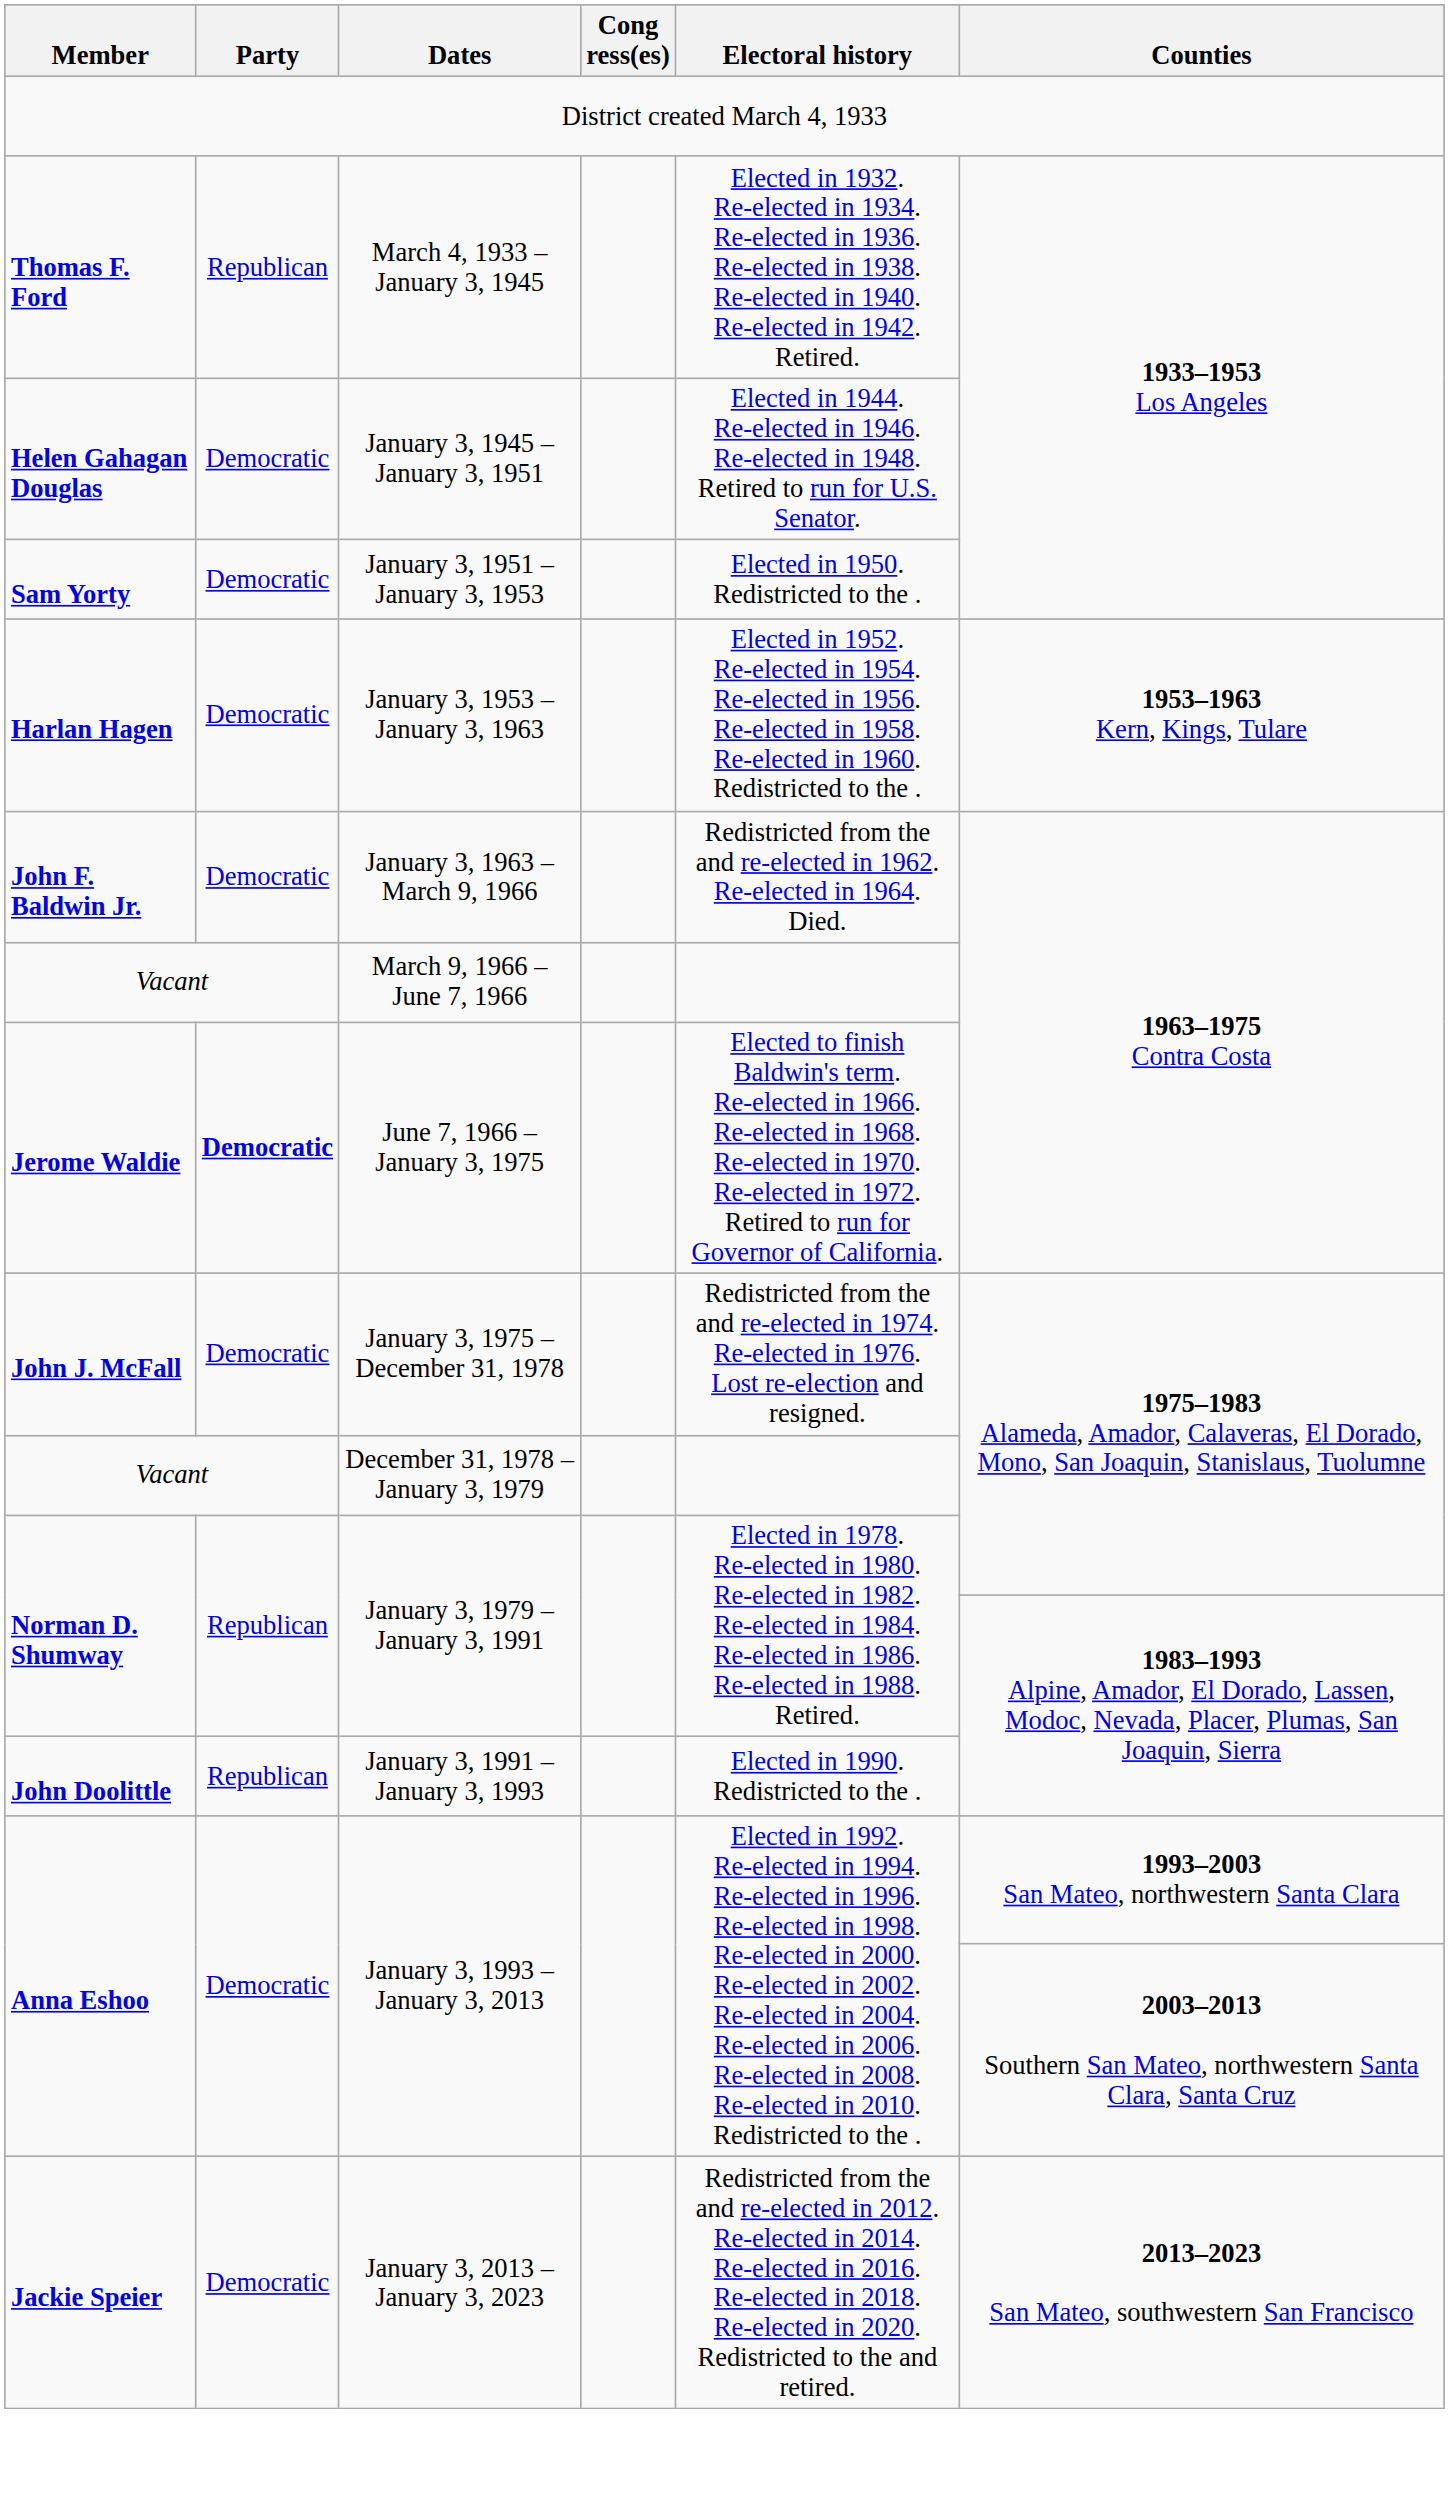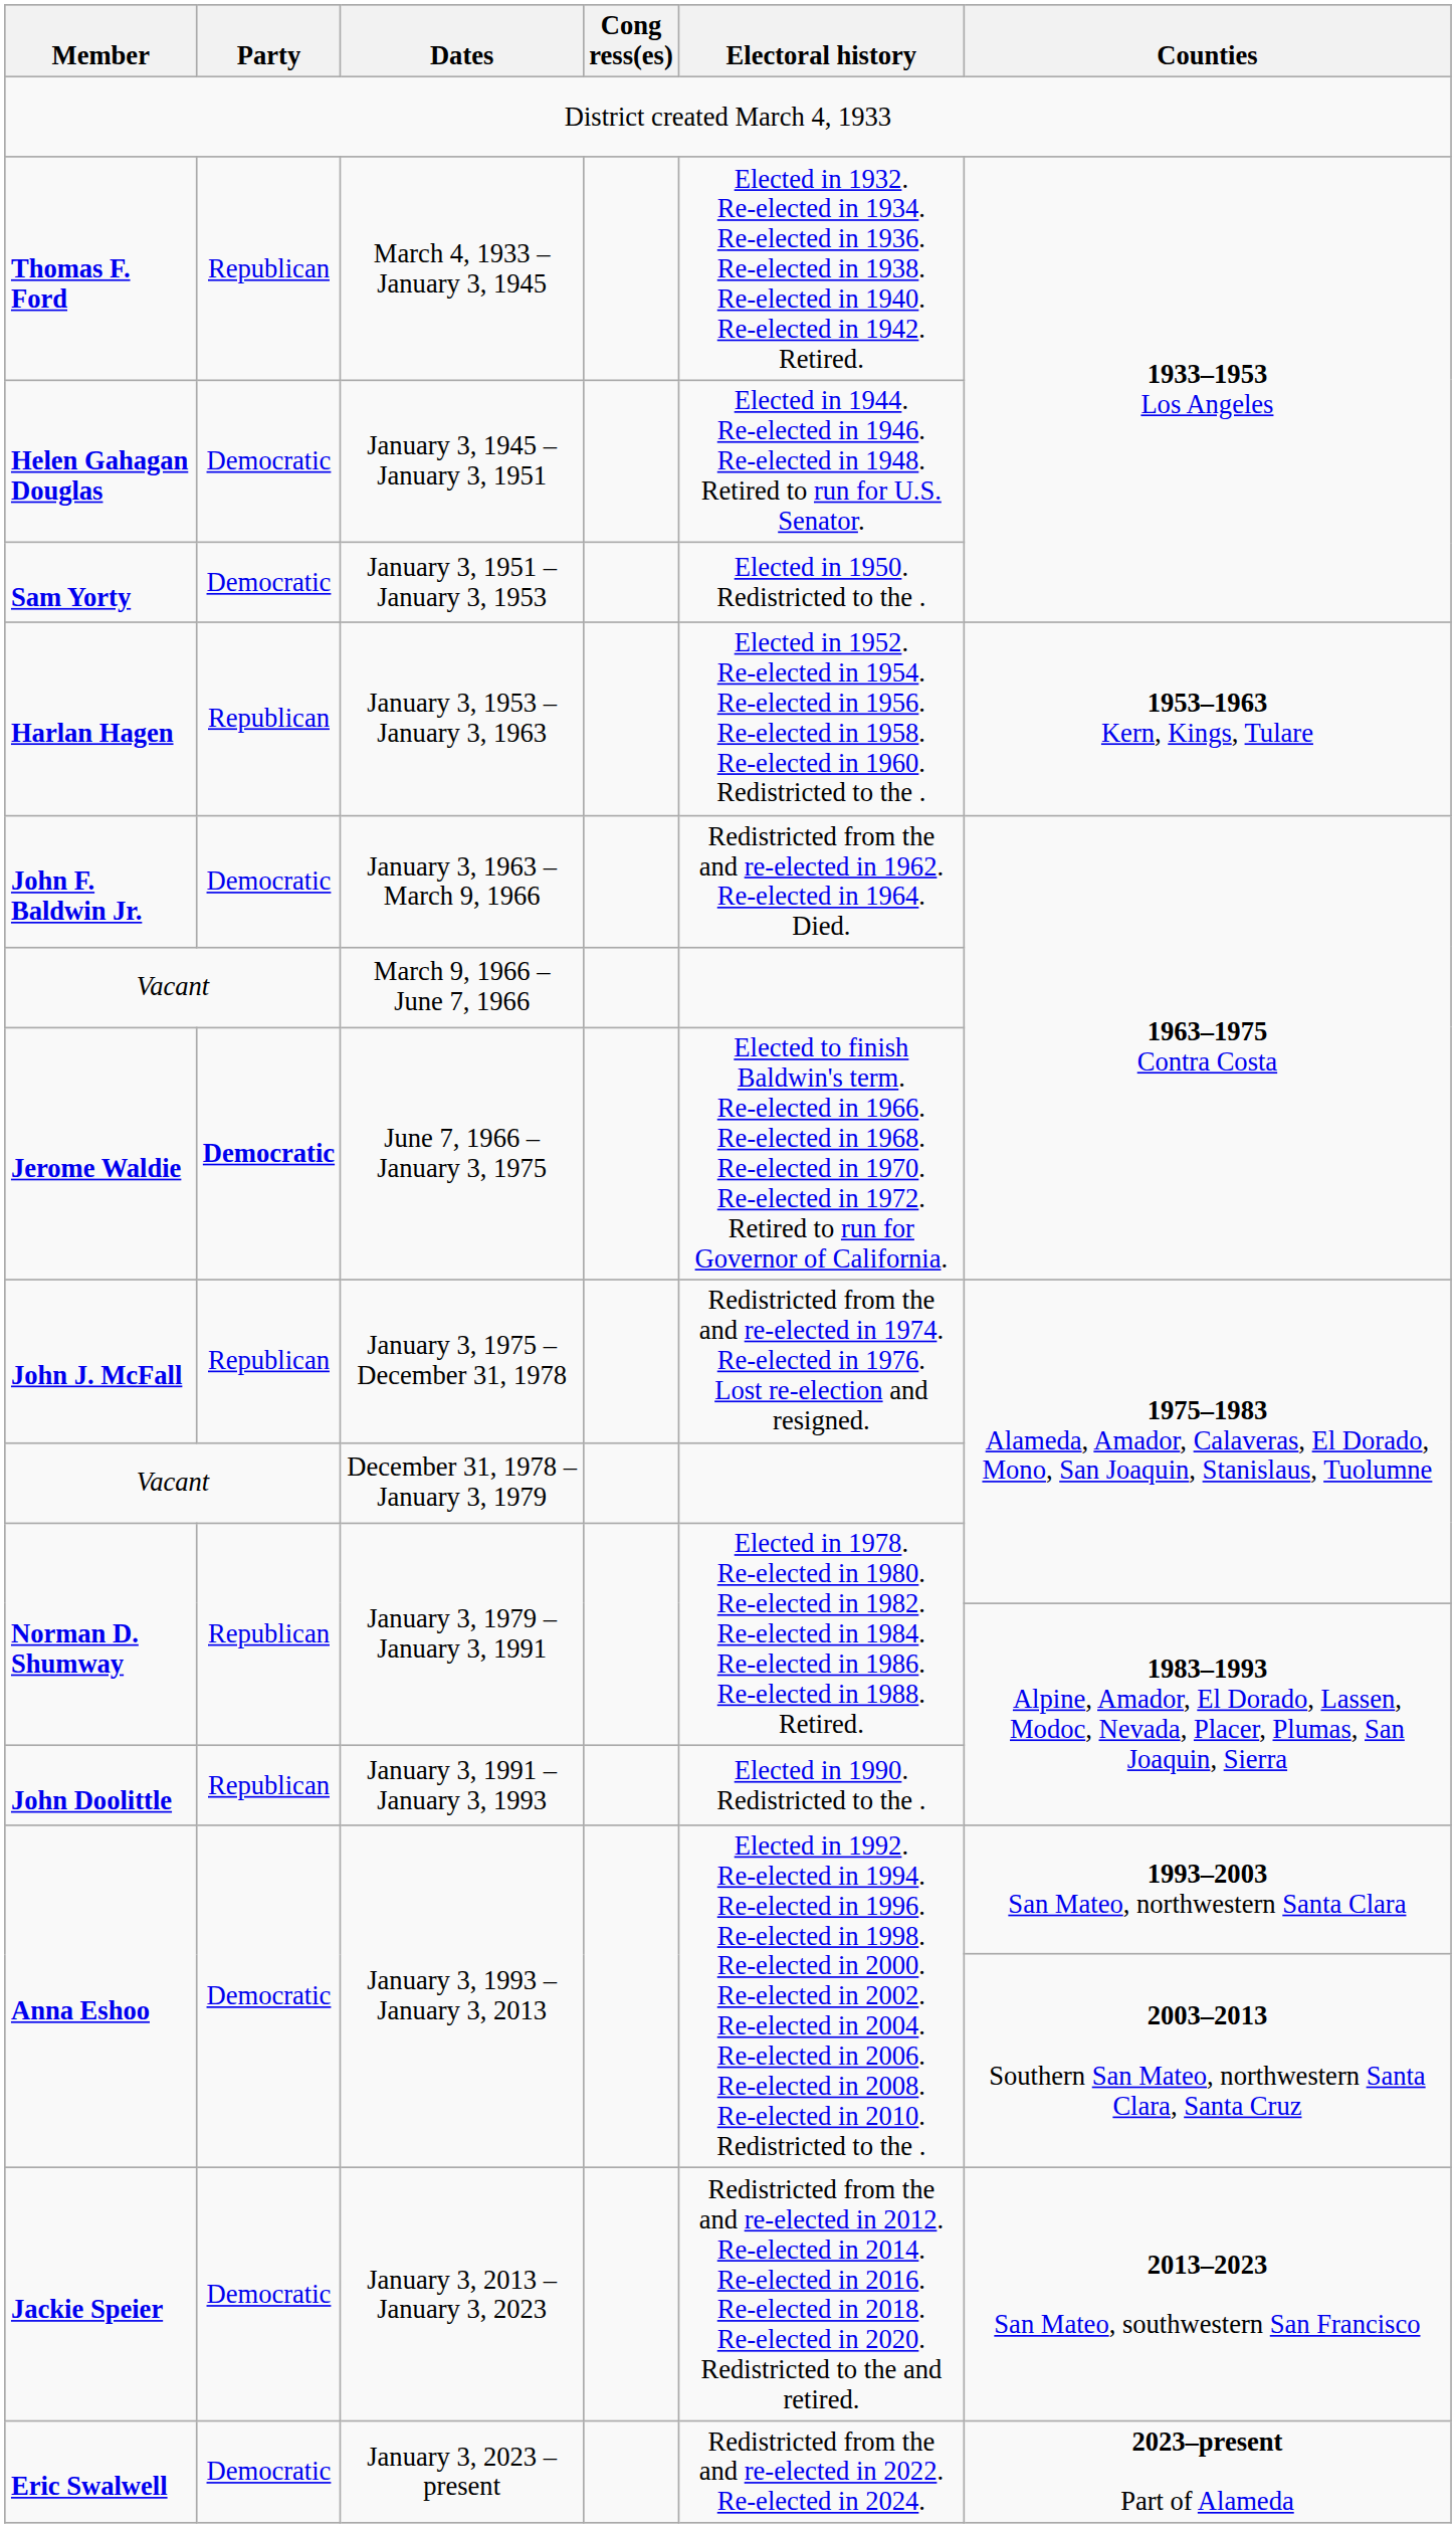January 3, 1953 – January 3, 1963 | Party: Democratic -> Republican
January 3, 1975 – December 31, 1978 | Party: Democratic -> Republican
+ row: Eric Swalwell | Democratic | January 3, 2023 – present | Redistricted from the and re-elected in 2022. Re-elected in 2024. | 2023–present Part of Alameda
